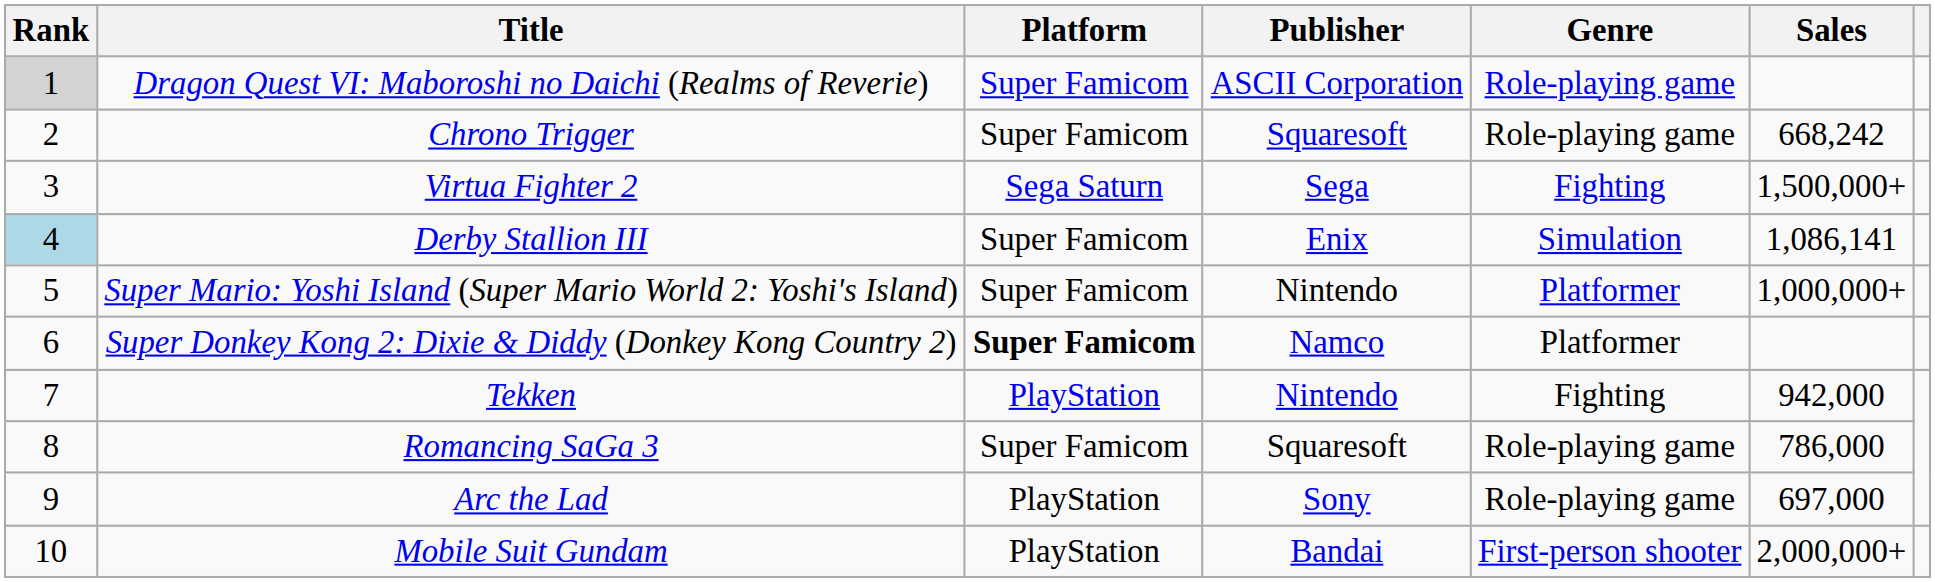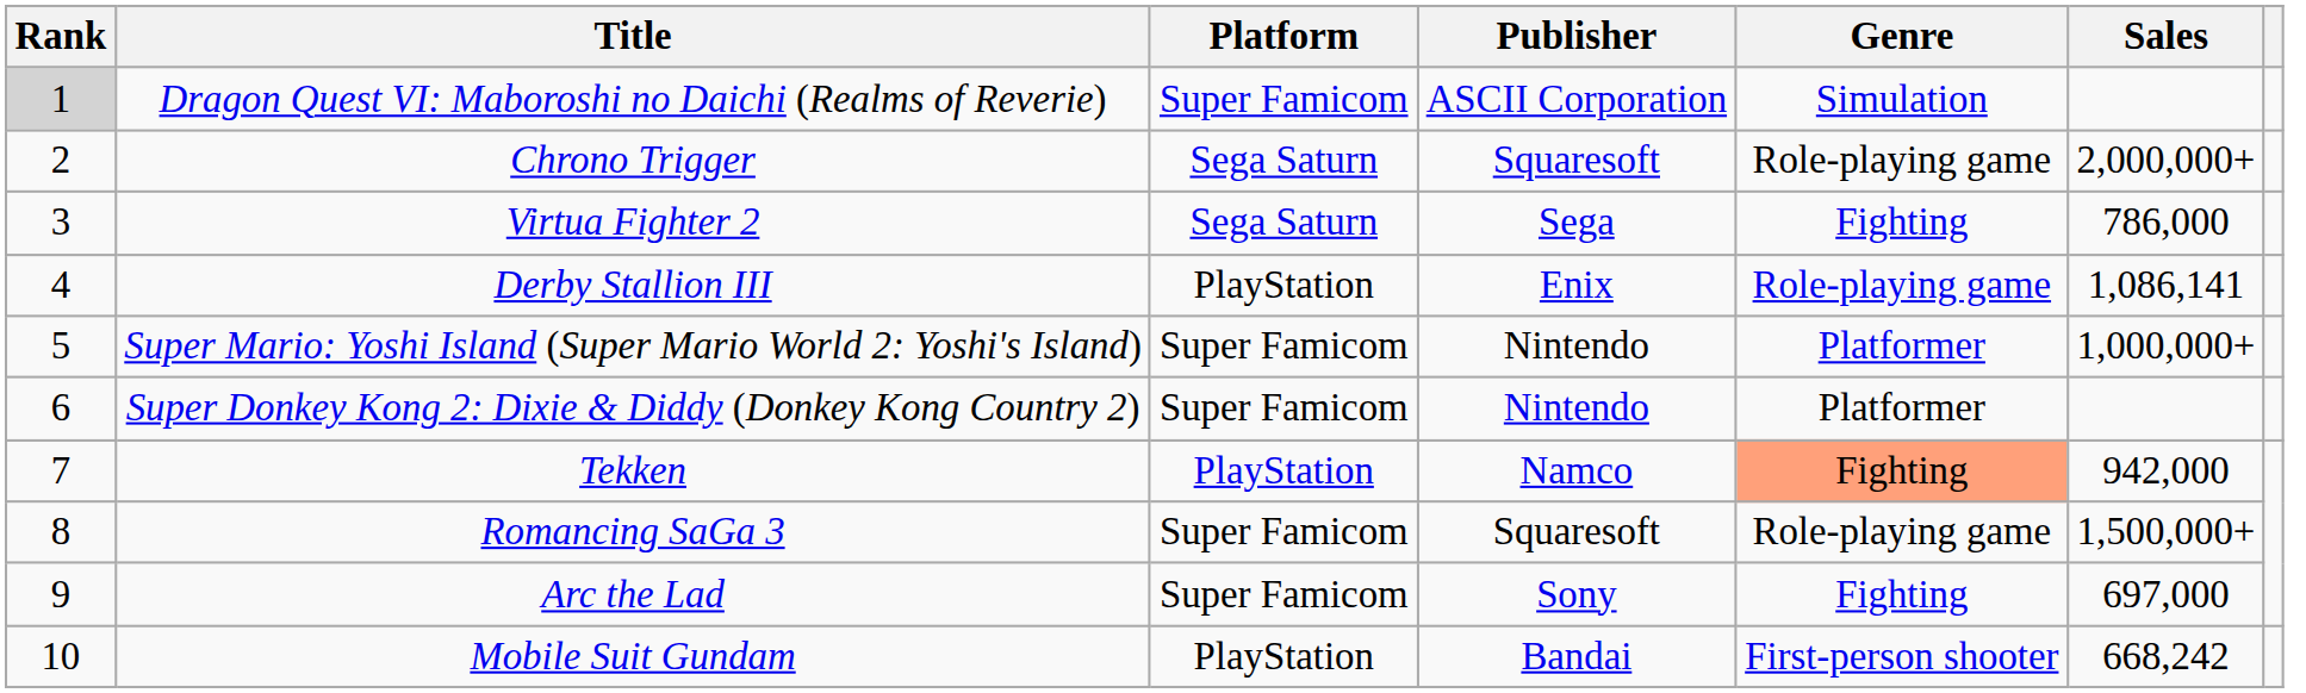Dragon Quest VI: Maboroshi no Daichi (Realms of Reverie) | Genre: Role-playing game -> Simulation
Chrono Trigger | Platform: Super Famicom -> Sega Saturn
Chrono Trigger | Sales: 668,242 -> 2,000,000+
Virtua Fighter 2 | Sales: 1,500,000+ -> 786,000
Derby Stallion III | Rank: lightblue background -> no background
Derby Stallion III | Platform: Super Famicom -> PlayStation
Derby Stallion III | Genre: Simulation -> Role-playing game
Super Donkey Kong 2: Dixie & Diddy (Donkey Kong Country 2) | Platform: bold -> normal
Super Donkey Kong 2: Dixie & Diddy (Donkey Kong Country 2) | Publisher: Namco -> Nintendo
Tekken | Publisher: Nintendo -> Namco
Tekken | Genre: no background -> lightsalmon background
Romancing SaGa 3 | Sales: 786,000 -> 1,500,000+
Arc the Lad | Platform: PlayStation -> Super Famicom
Arc the Lad | Genre: Role-playing game -> Fighting
Mobile Suit Gundam | Sales: 2,000,000+ -> 668,242
